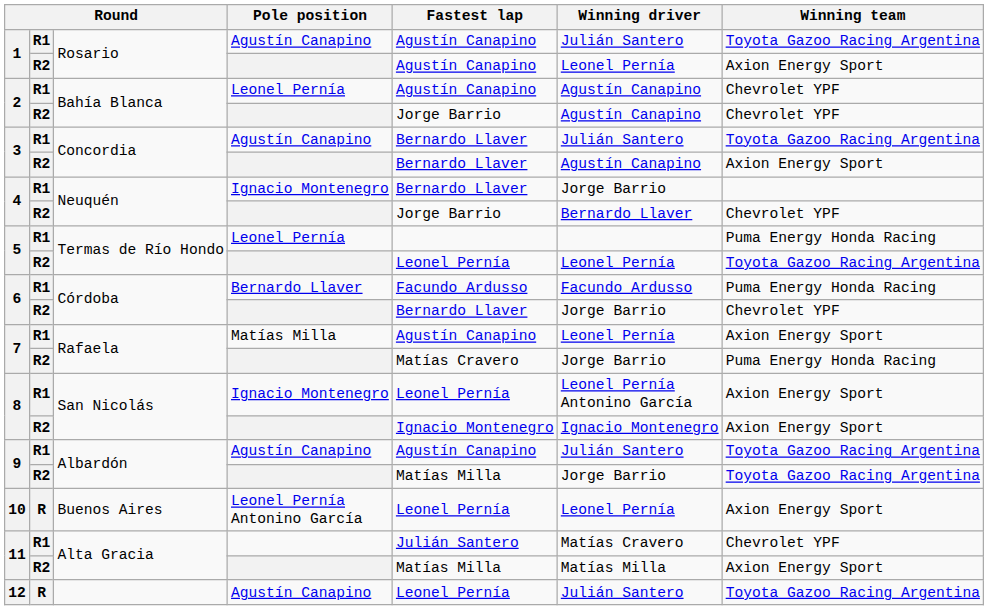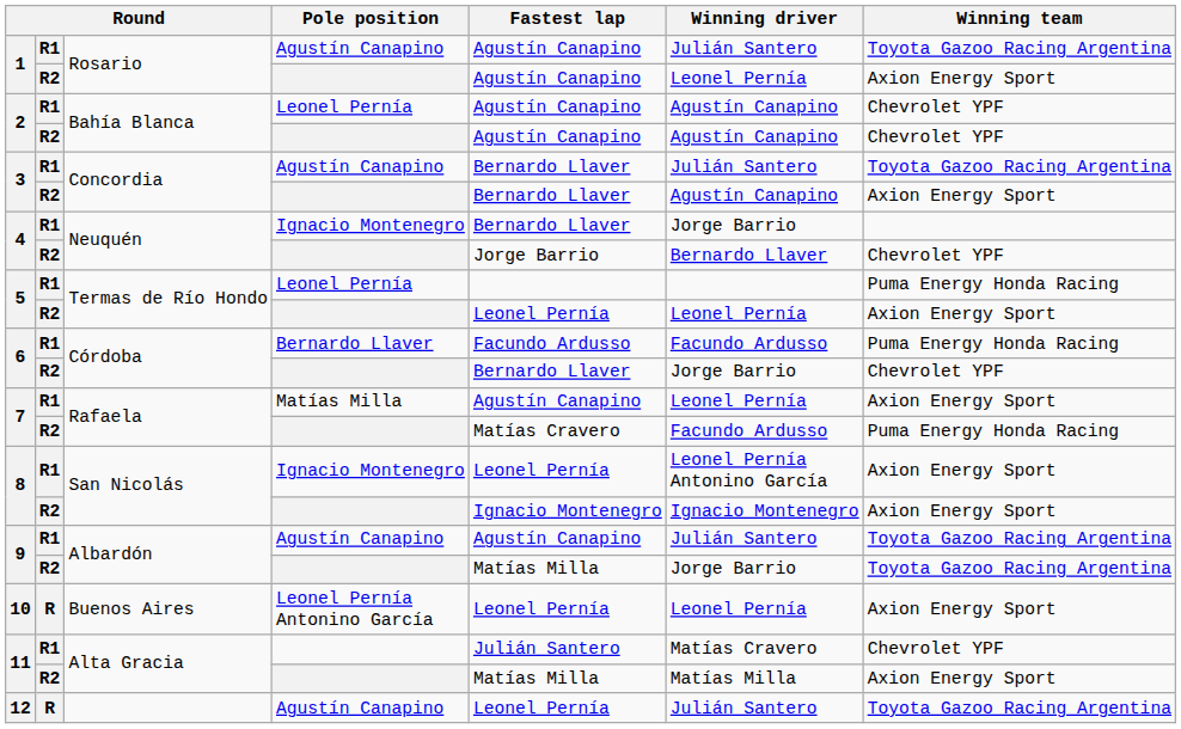2 / R2 | Fastest lap: Jorge Barrio -> Agustín Canapino
5 / R2 | Winning team: Toyota Gazoo Racing Argentina -> Axion Energy Sport
7 / R2 | Winning driver: Jorge Barrio -> Facundo Ardusso
